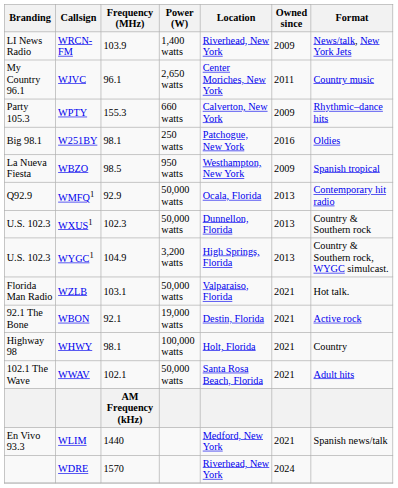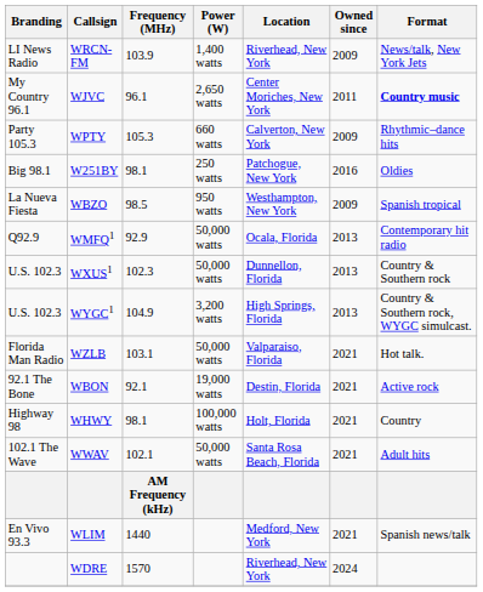WJVC | Format: normal -> bold
WPTY | Frequency (MHz): 155.3 -> 105.3
